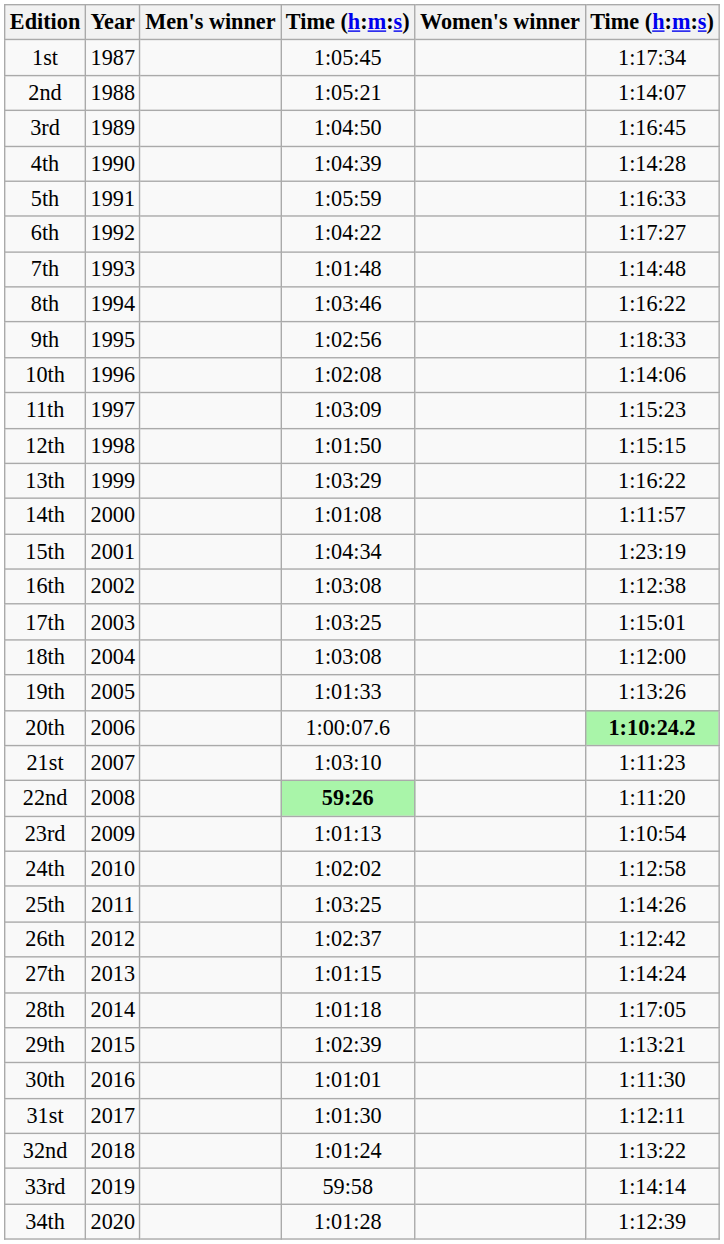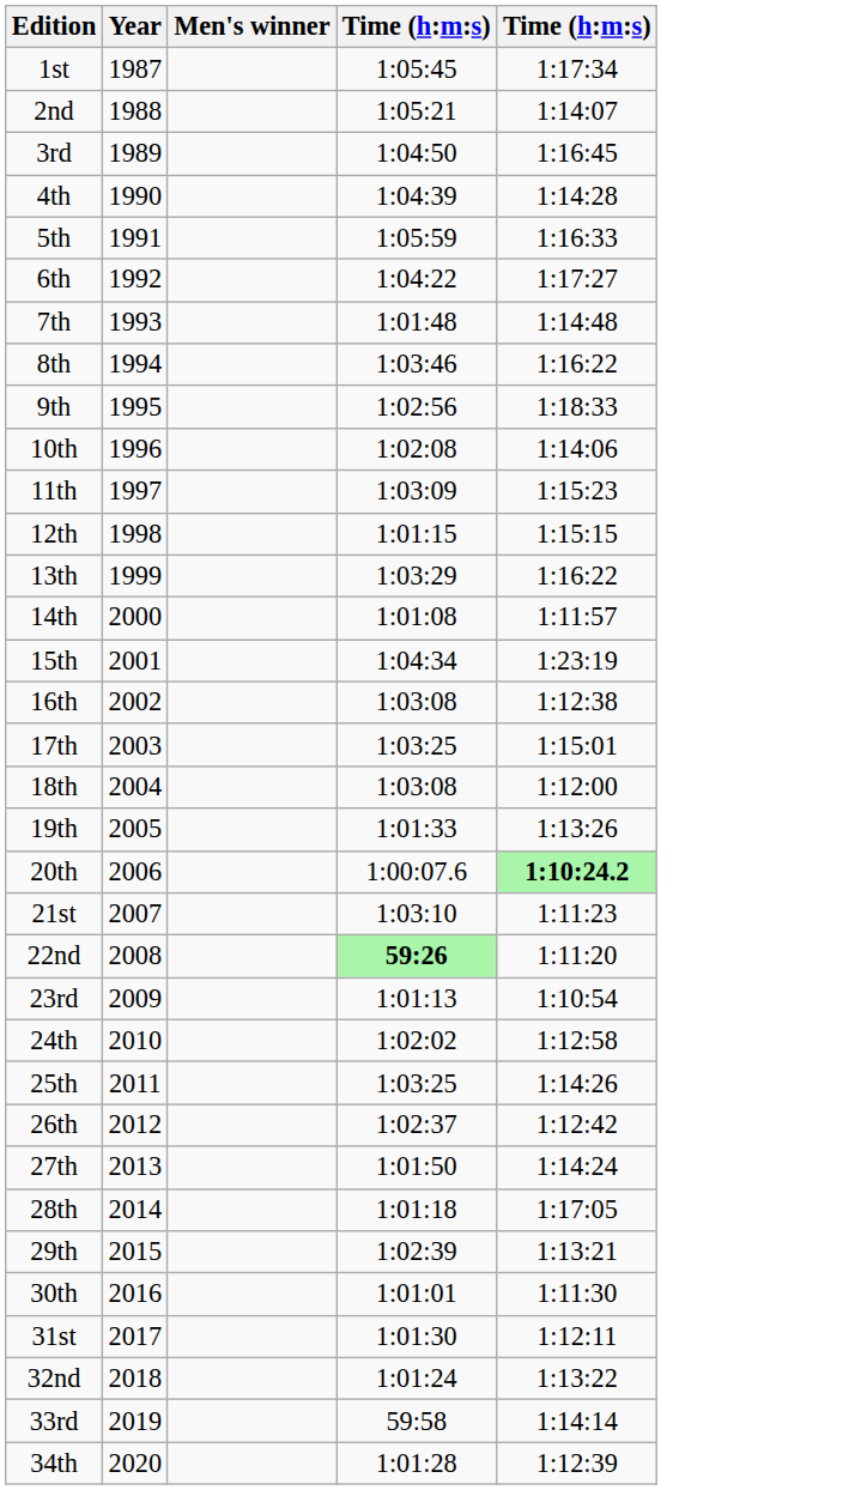- column: Women's winner
12th | column 4: 1:01:50 -> 1:01:15
27th | column 4: 1:01:15 -> 1:01:50
